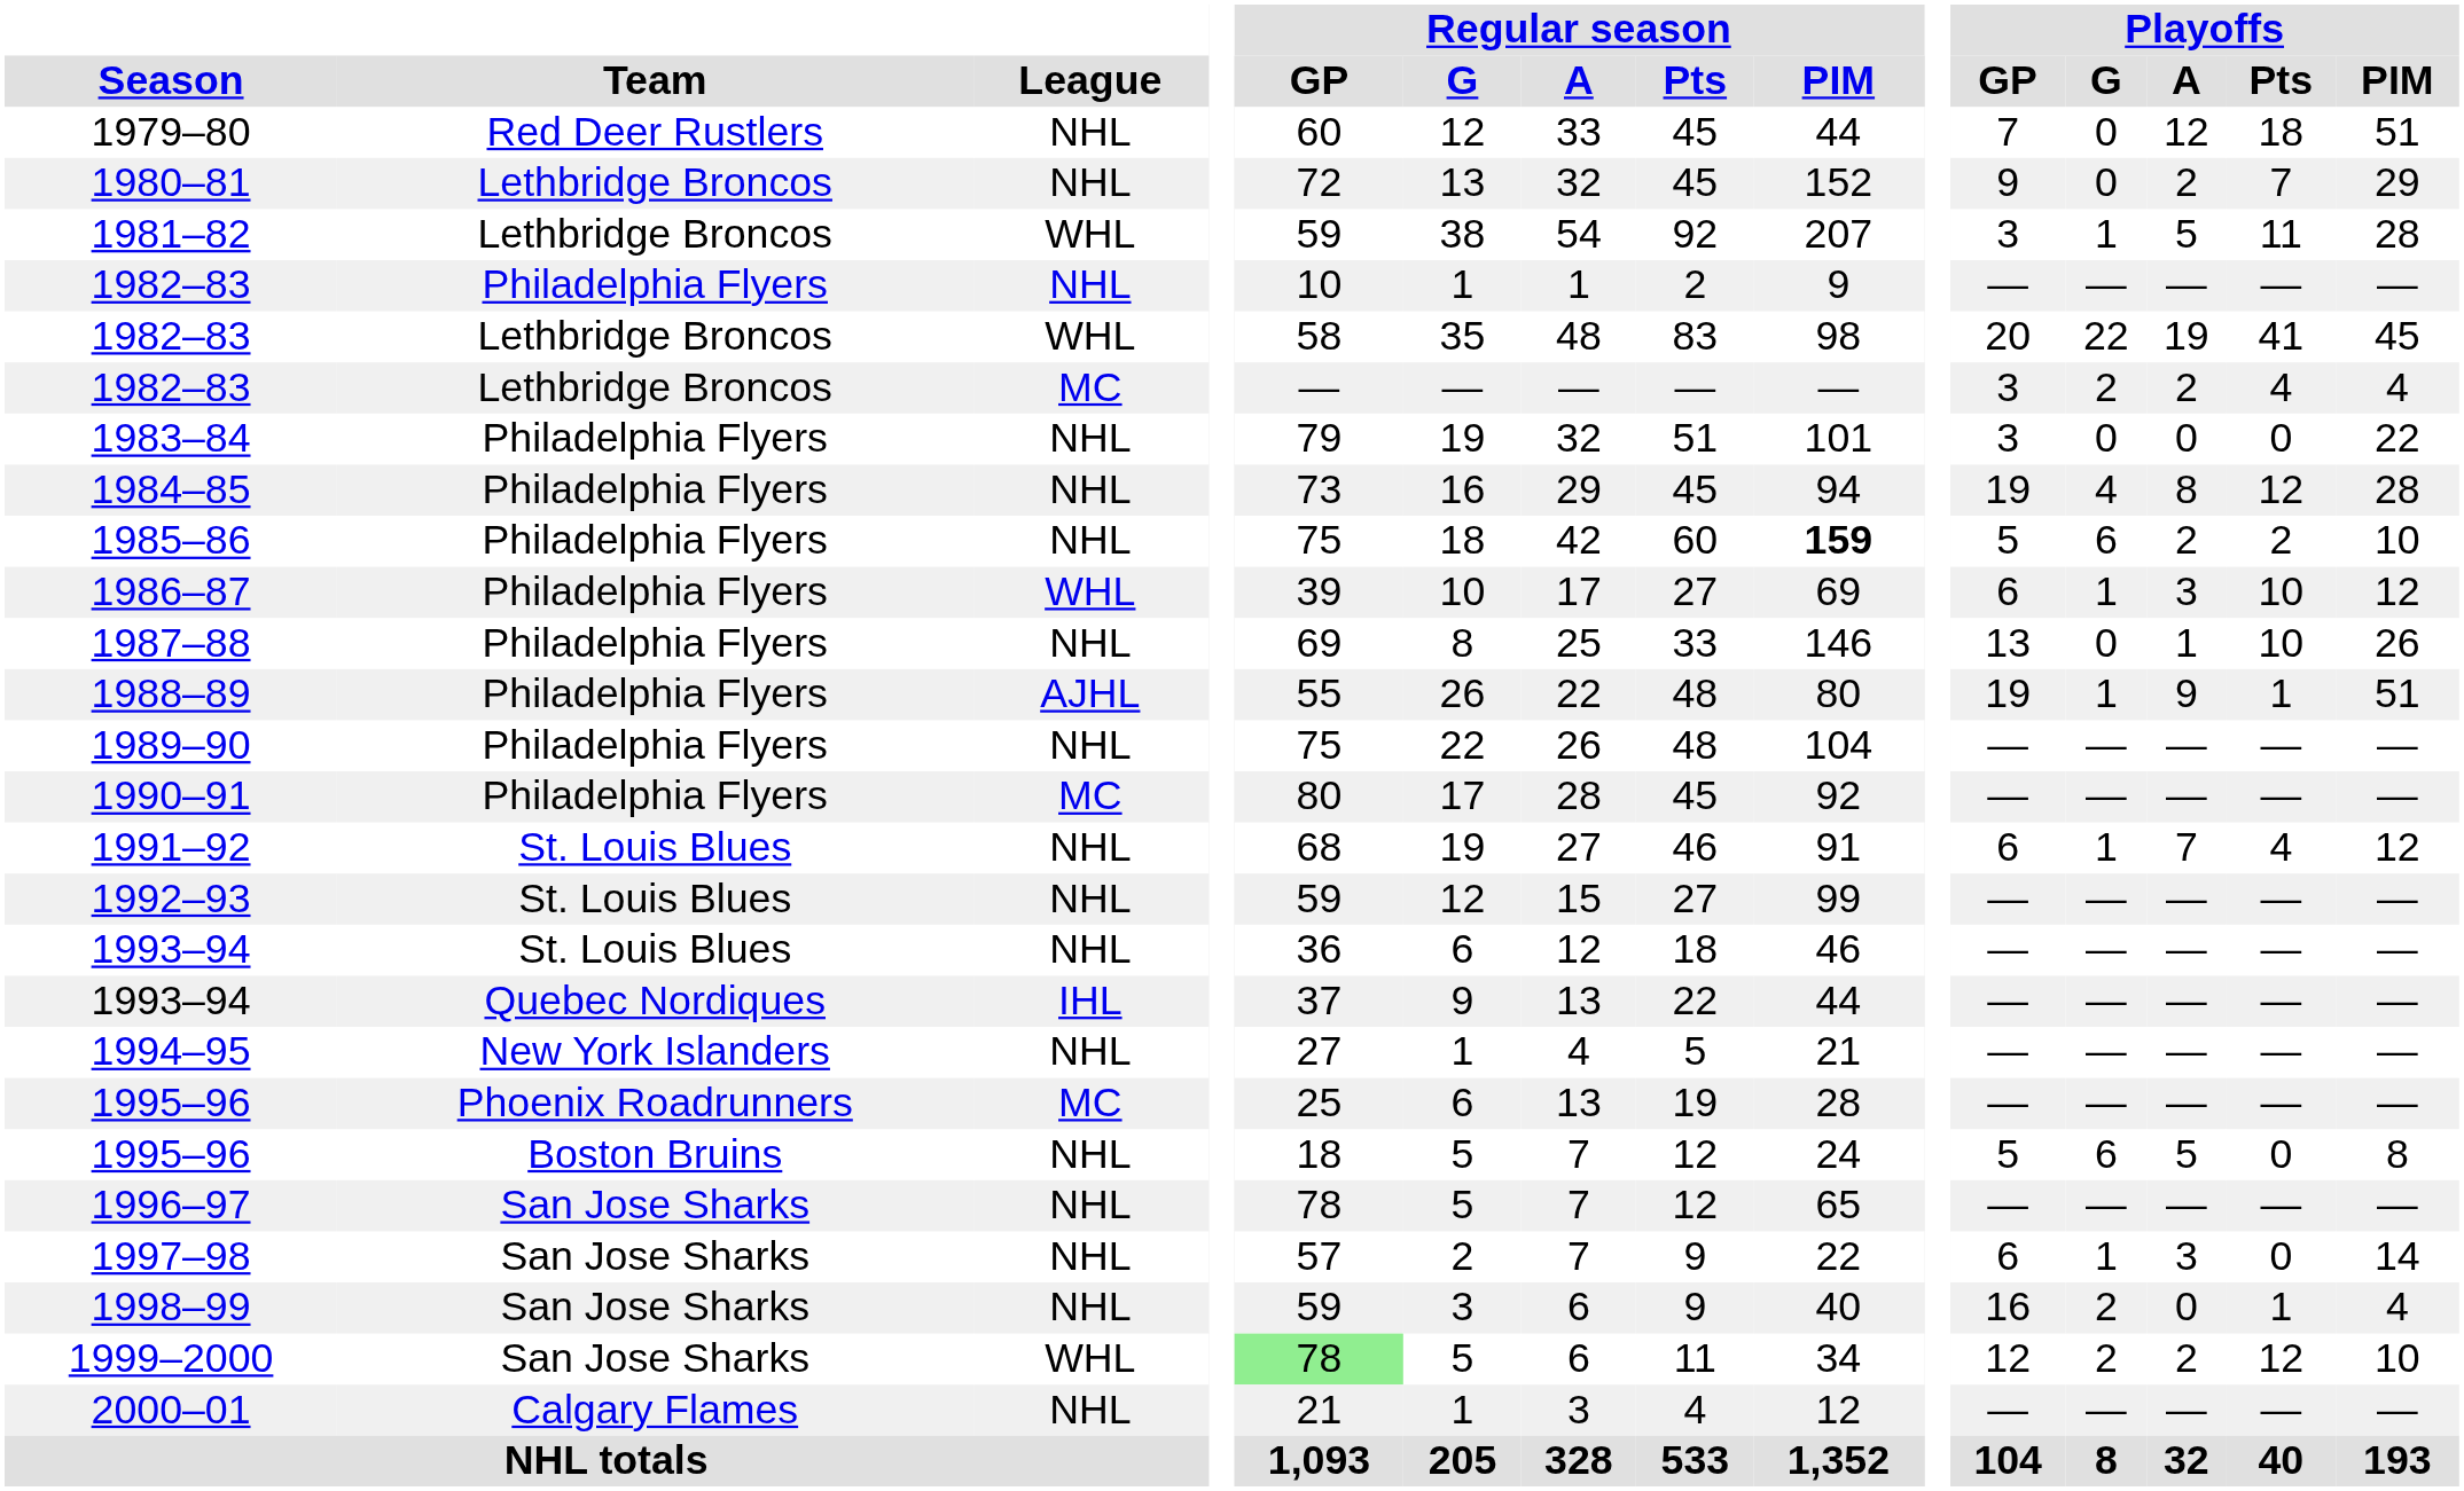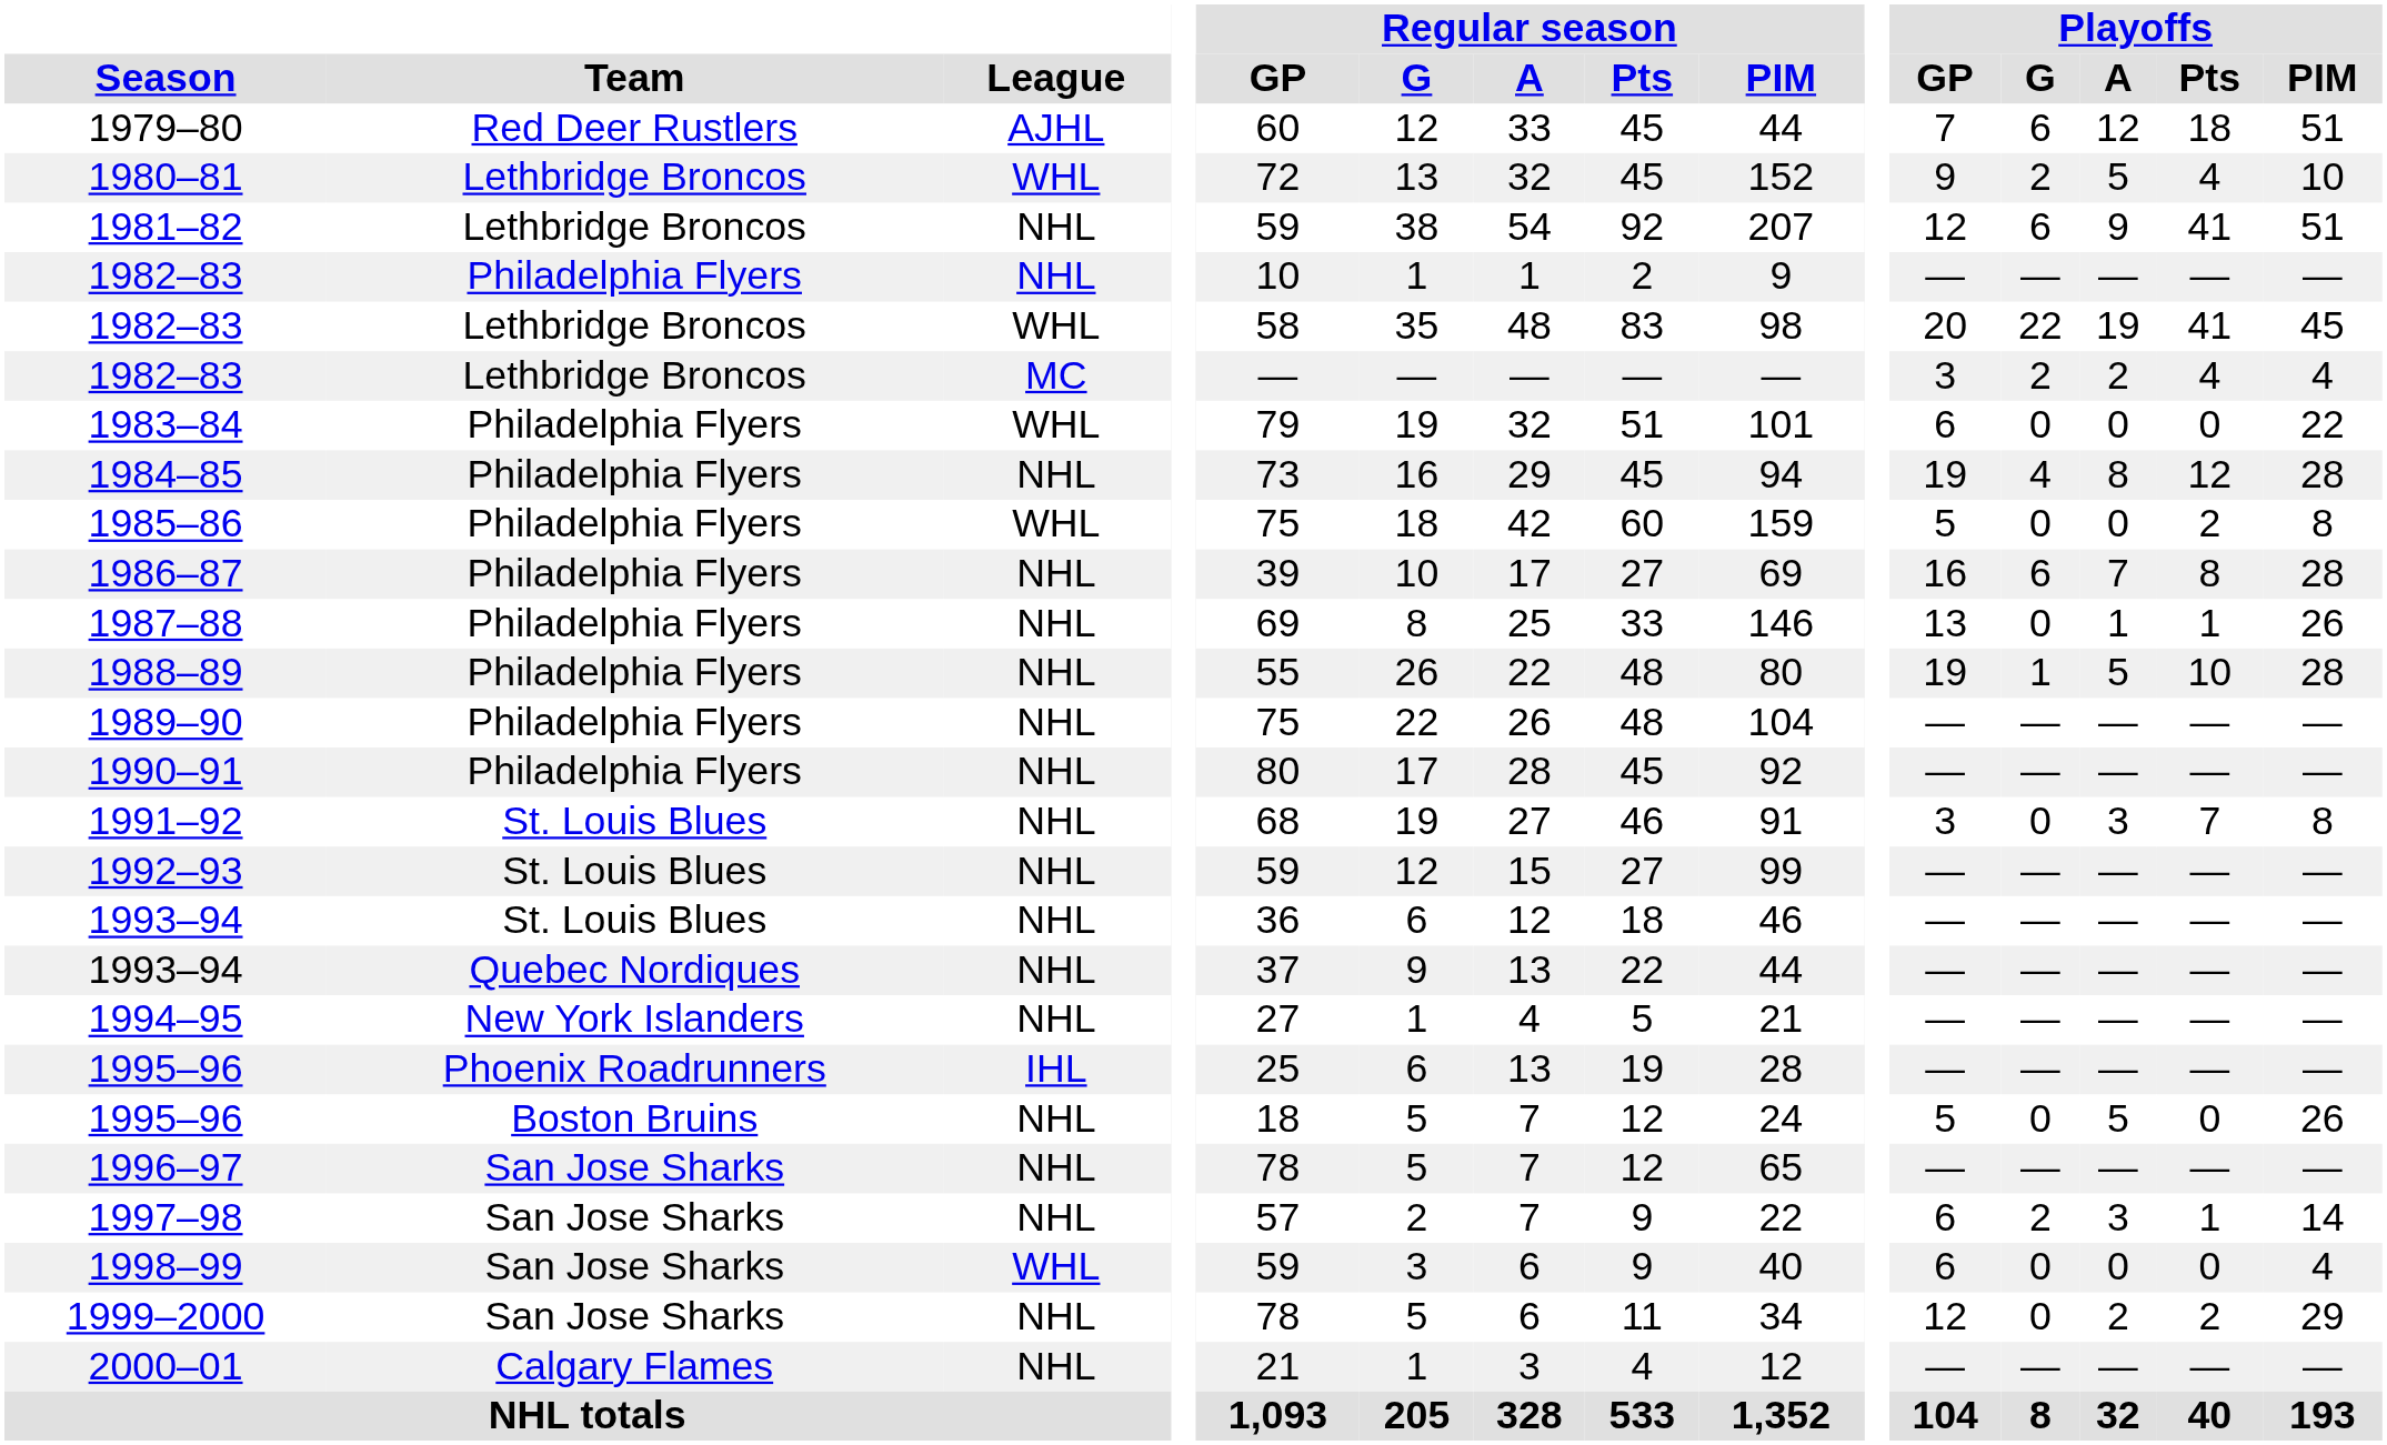1979–80 | League: NHL -> AJHL
1979–80 | Playoffs / G: 0 -> 6
1980–81 | League: NHL -> WHL
1980–81 | Playoffs / G: 0 -> 2
1980–81 | Playoffs / A: 2 -> 5
1980–81 | Playoffs / Pts: 7 -> 4
1980–81 | Playoffs / PIM: 29 -> 10
1981–82 | League: WHL -> NHL
1981–82 | Playoffs / GP: 3 -> 12
1981–82 | Playoffs / G: 1 -> 6
1981–82 | Playoffs / A: 5 -> 9
1981–82 | Playoffs / Pts: 11 -> 41
1981–82 | Playoffs / PIM: 28 -> 51
1983–84 | League: NHL -> WHL
1983–84 | Playoffs / GP: 3 -> 6
1985–86 | League: NHL -> WHL
1985–86 | Regular season / PIM: bold -> normal
1985–86 | Playoffs / G: 6 -> 0
1985–86 | Playoffs / A: 2 -> 0
1985–86 | Playoffs / PIM: 10 -> 8
1986–87 | League: WHL -> NHL
1986–87 | Playoffs / GP: 6 -> 16
1986–87 | Playoffs / G: 1 -> 6
1986–87 | Playoffs / A: 3 -> 7
1986–87 | Playoffs / Pts: 10 -> 8
1986–87 | Playoffs / PIM: 12 -> 28
1987–88 | Playoffs / Pts: 10 -> 1
1988–89 | League: AJHL -> NHL
1988–89 | Playoffs / A: 9 -> 5
1988–89 | Playoffs / Pts: 1 -> 10
1988–89 | Playoffs / PIM: 51 -> 28
1990–91 | League: MC -> NHL
1991–92 | Playoffs / GP: 6 -> 3
1991–92 | Playoffs / G: 1 -> 0
1991–92 | Playoffs / A: 7 -> 3
1991–92 | Playoffs / Pts: 4 -> 7
1991–92 | Playoffs / PIM: 12 -> 8
1993–94 / Quebec Nordiques | League: IHL -> NHL
1995–96 / Phoenix Roadrunners | League: MC -> IHL
1995–96 / Boston Bruins | Playoffs / G: 6 -> 0
1995–96 / Boston Bruins | Playoffs / PIM: 8 -> 26
1997–98 | Playoffs / G: 1 -> 2
1997–98 | Playoffs / Pts: 0 -> 1
1998–99 | League: NHL -> WHL
1998–99 | Playoffs / GP: 16 -> 6
1998–99 | Playoffs / G: 2 -> 0
1998–99 | Playoffs / Pts: 1 -> 0
1999–2000 | League: WHL -> NHL
1999–2000 | Regular season / GP: lightgreen background -> no background
1999–2000 | Playoffs / G: 2 -> 0
1999–2000 | Playoffs / Pts: 12 -> 2
1999–2000 | Playoffs / PIM: 10 -> 29
